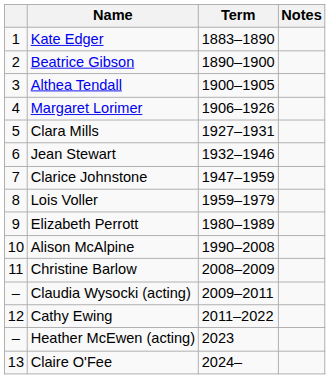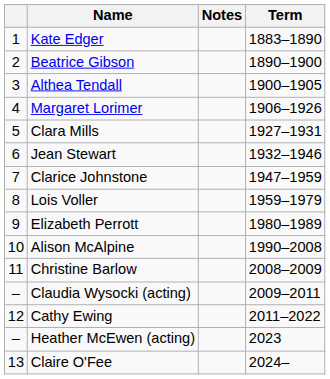columns swapped: Term <-> Notes
